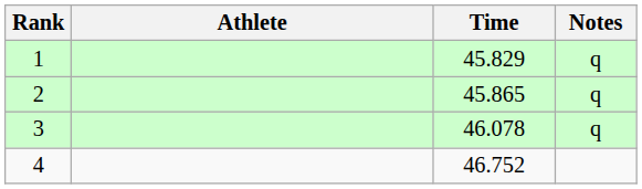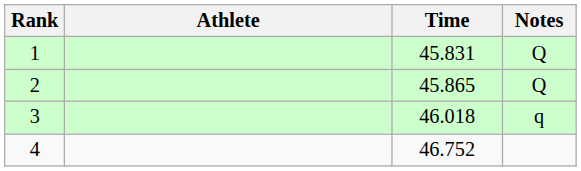1 | Time: 45.829 -> 45.831
1 | Notes: q -> Q
2 | Notes: q -> Q
3 | Time: 46.078 -> 46.018
